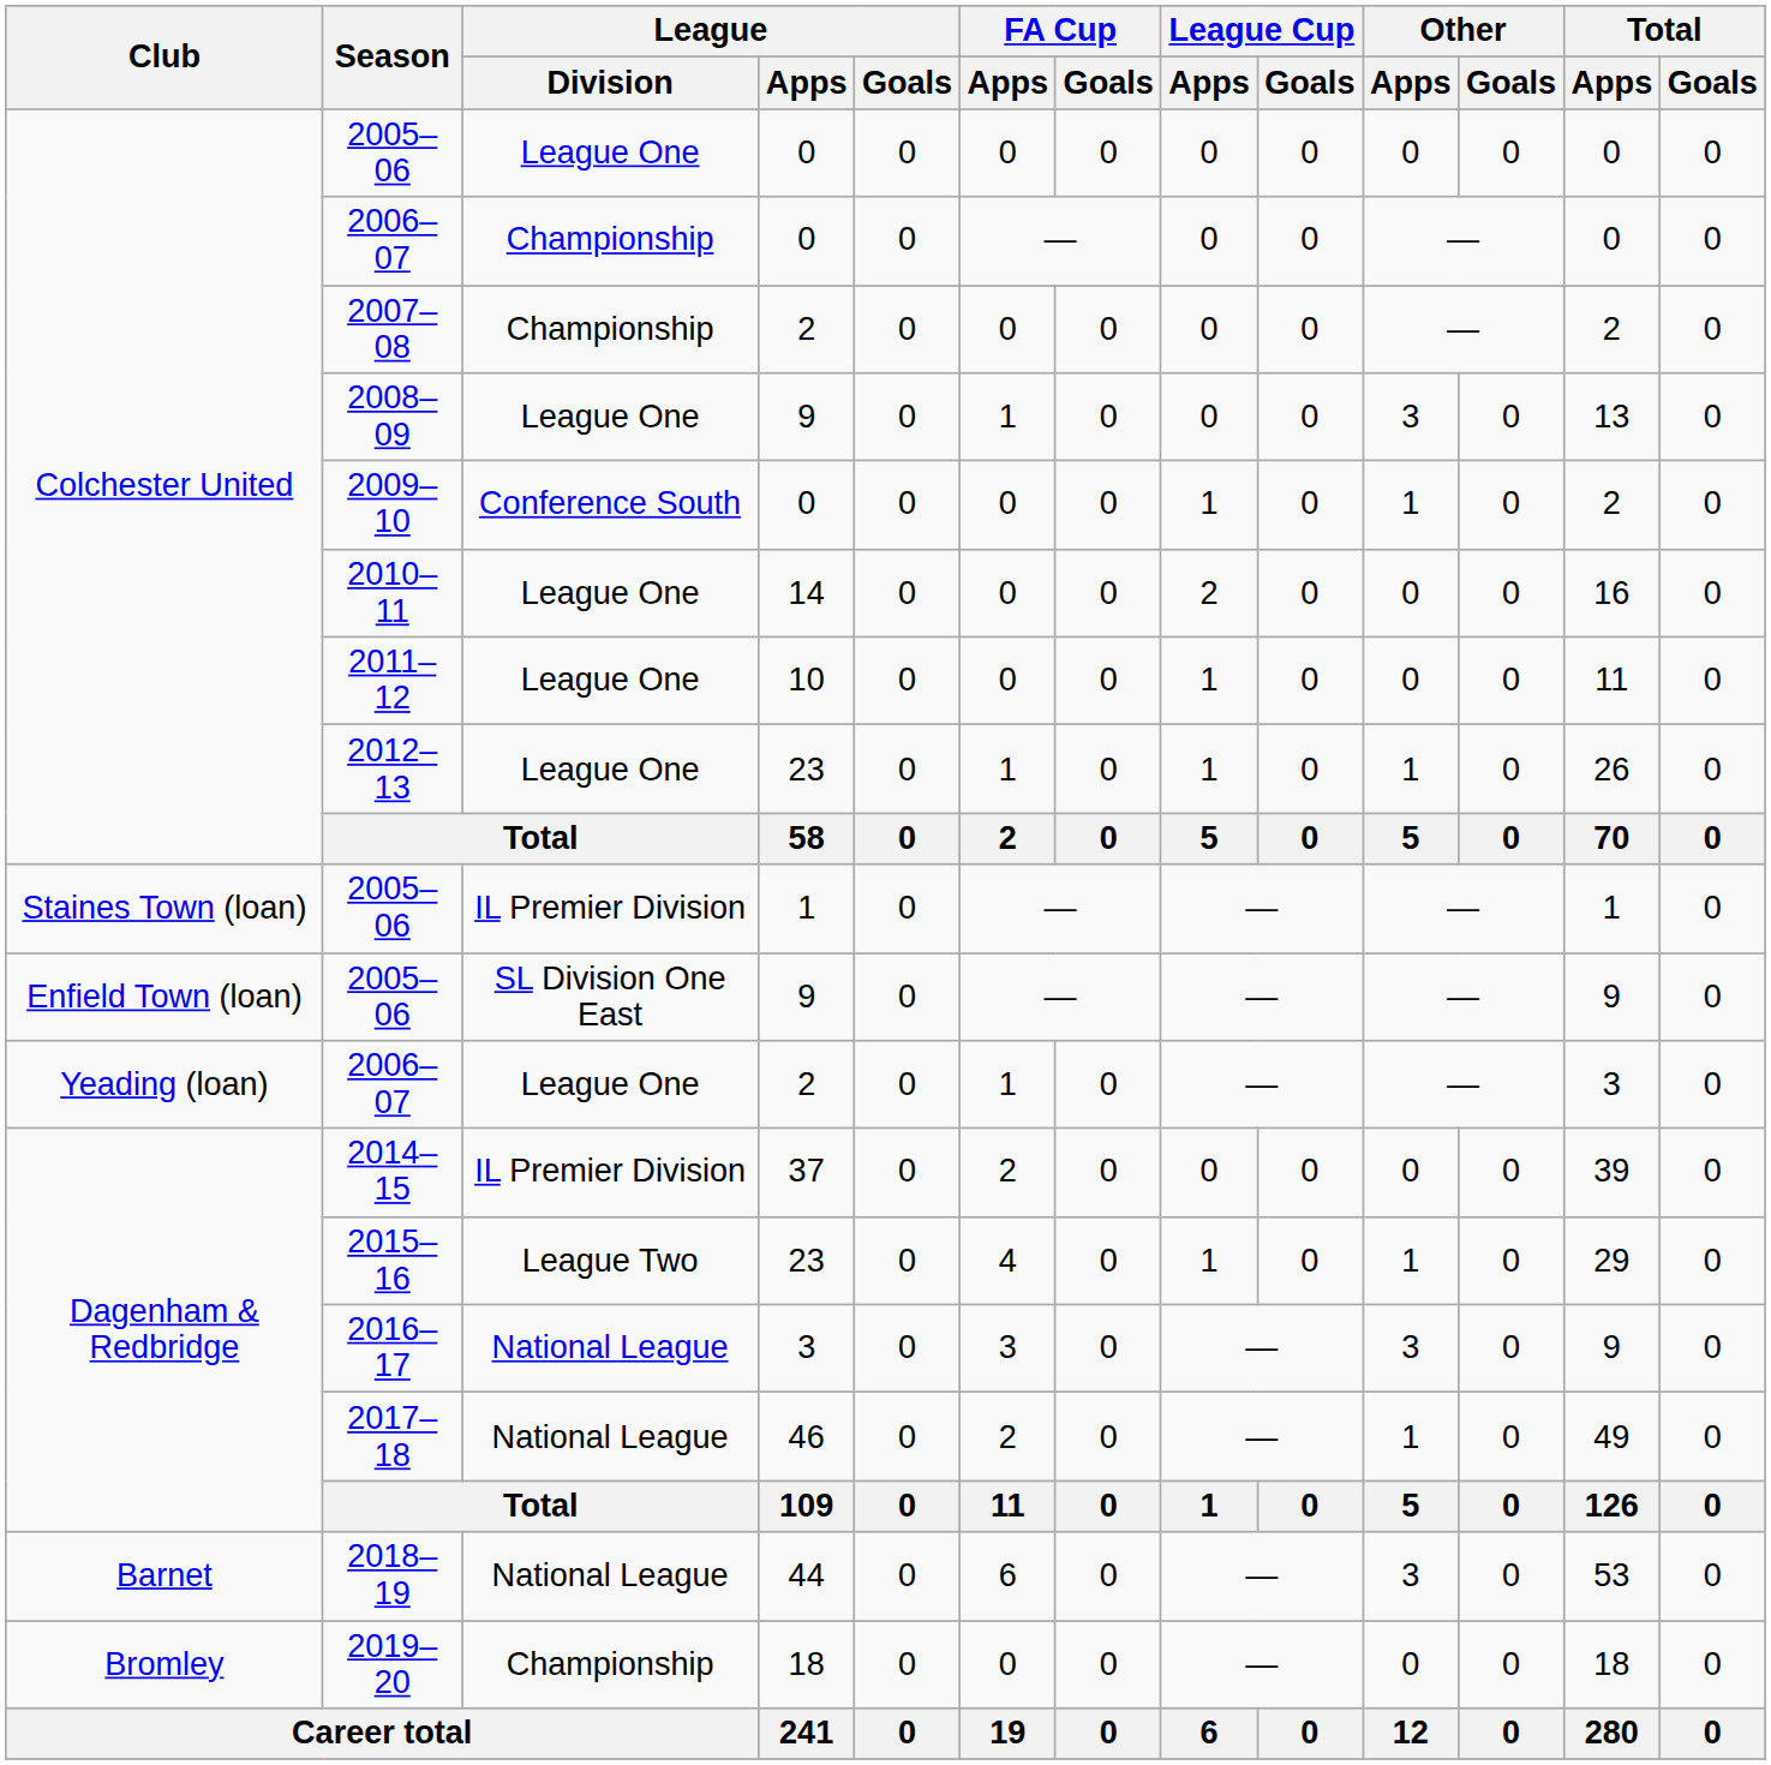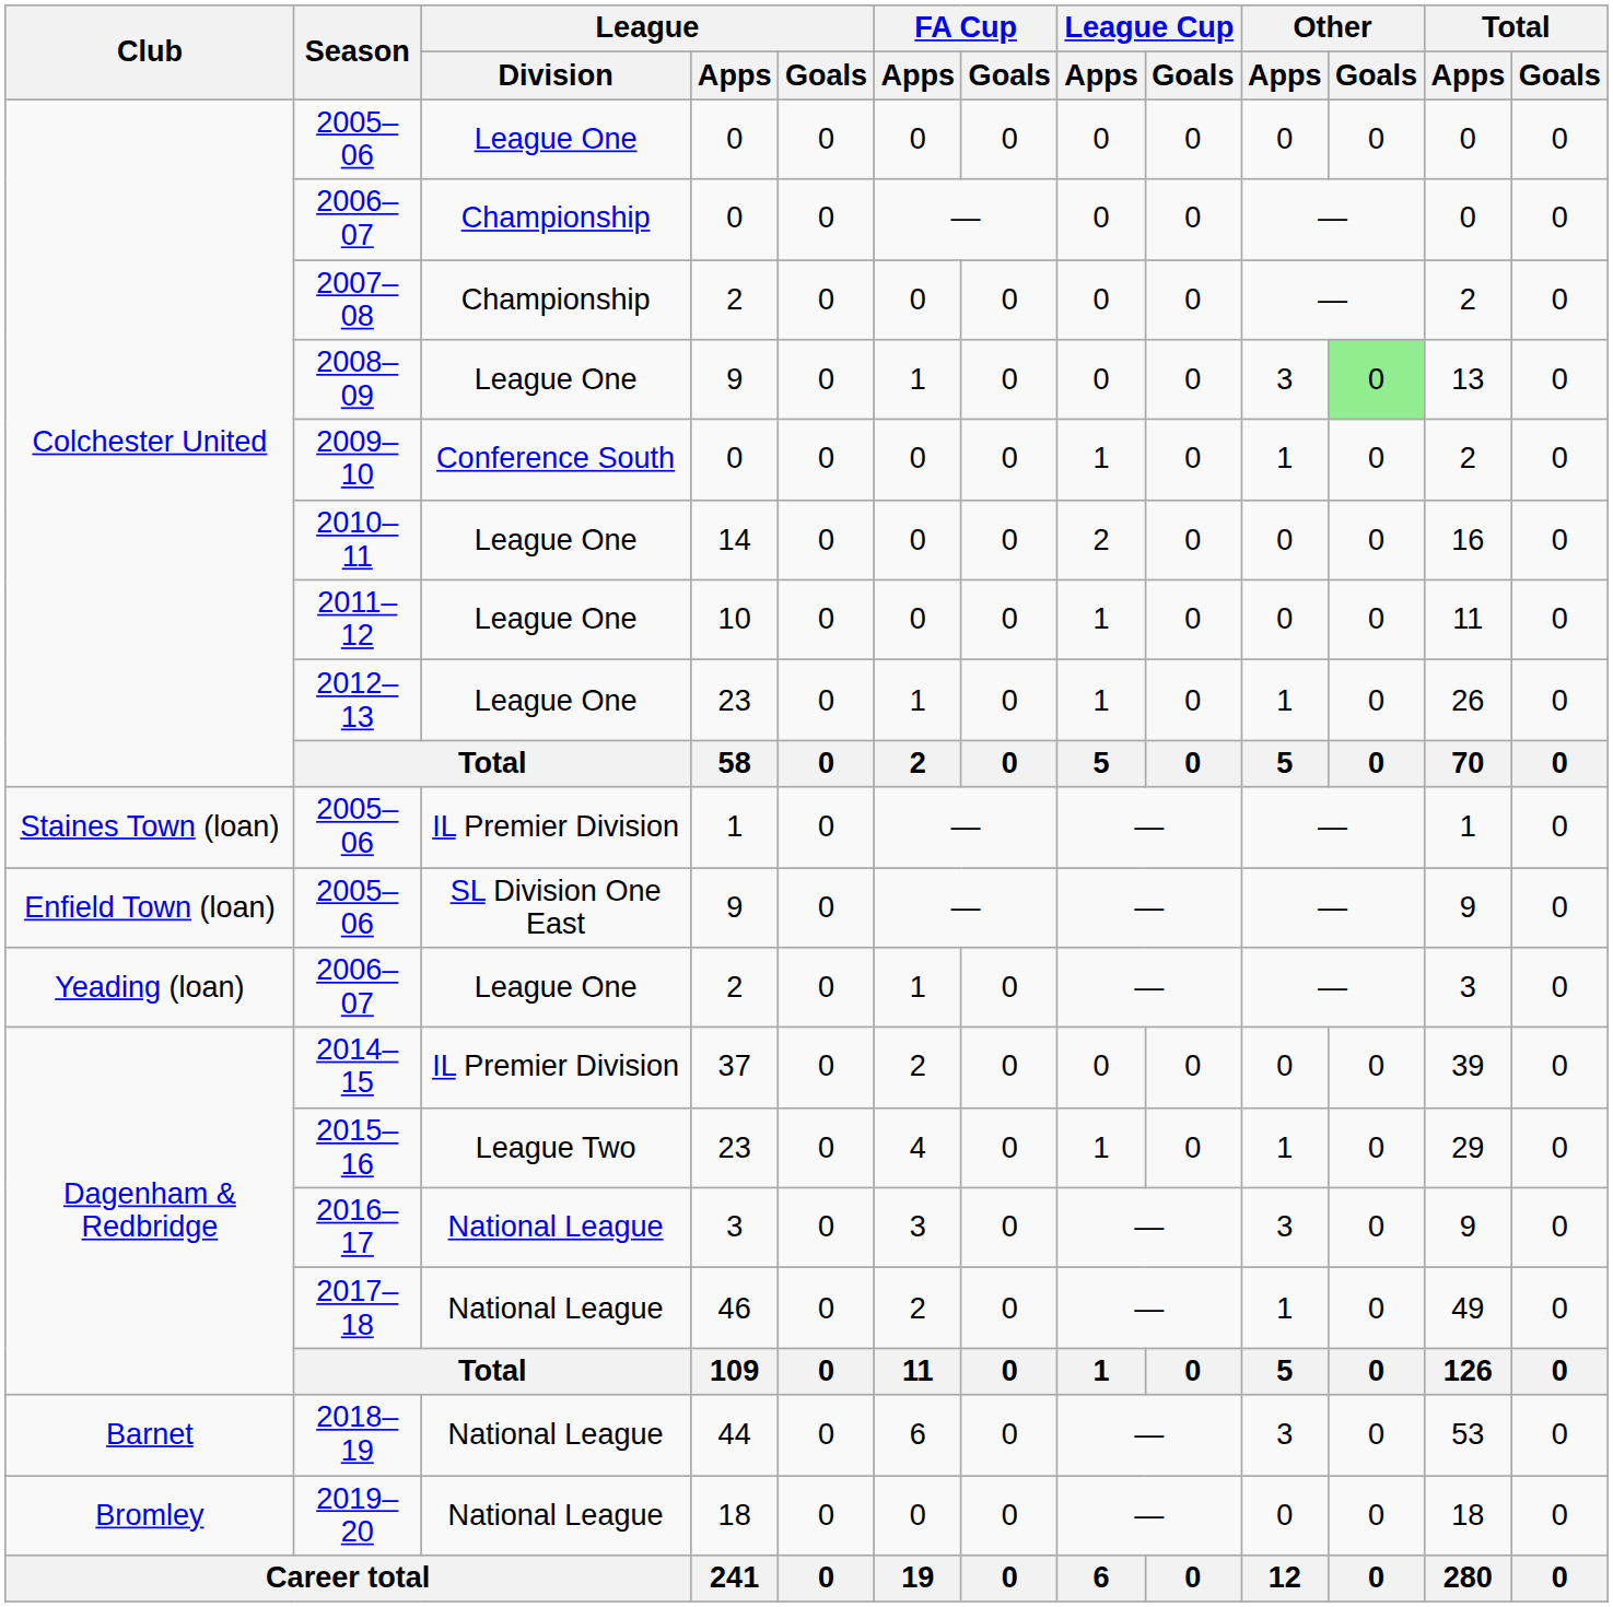2008–09 | Other / Goals: no background -> lightgreen background
2019–20 | League / Division: Championship -> National League
